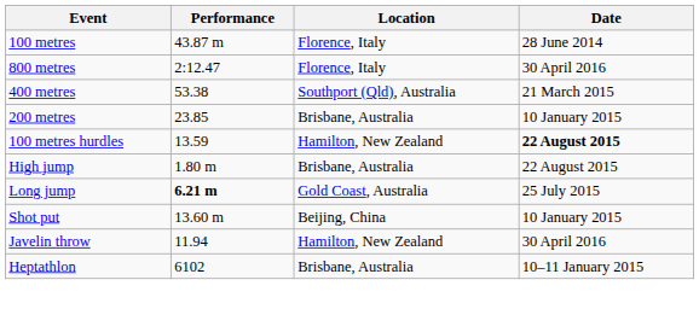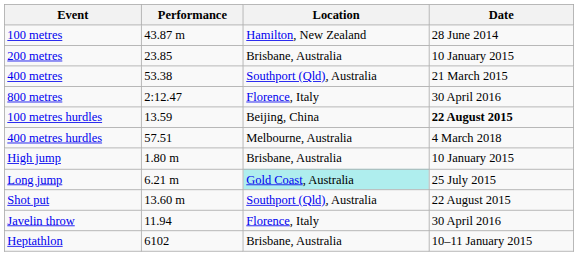100 metres | Location: Florence, Italy -> Hamilton, New Zealand
rows swapped: 200 metres <-> 800 metres
100 metres hurdles | Location: Hamilton, New Zealand -> Beijing, China
+ row: 400 metres hurdles | 57.51 | Melbourne, Australia | 4 March 2018
High jump | Date: 22 August 2015 -> 10 January 2015
Long jump | Performance: bold -> normal
Long jump | Location: no background -> paleturquoise background
Shot put | Location: Beijing, China -> Southport (Qld), Australia
Shot put | Date: 10 January 2015 -> 22 August 2015
Javelin throw | Location: Hamilton, New Zealand -> Florence, Italy
